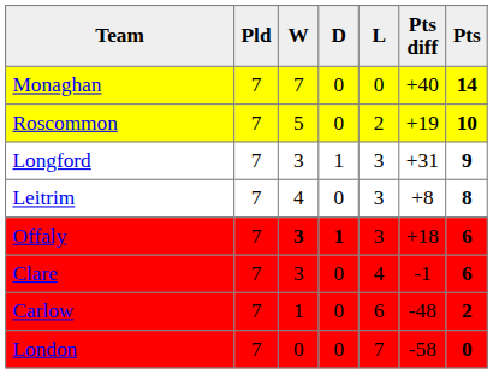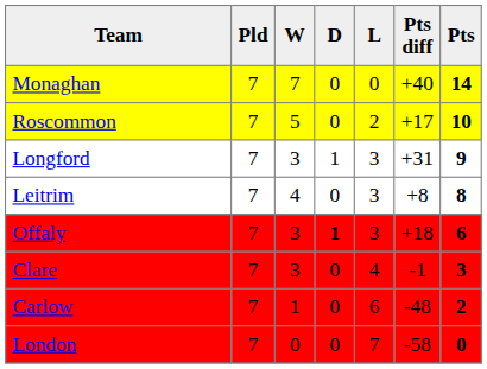Roscommon | Pts diff: +19 -> +17
Offaly | W: bold -> normal
Clare | Pts: 6 -> 3
